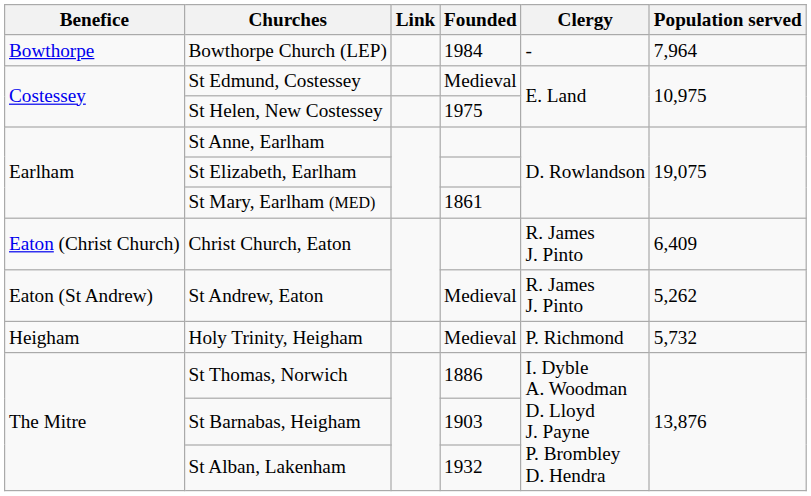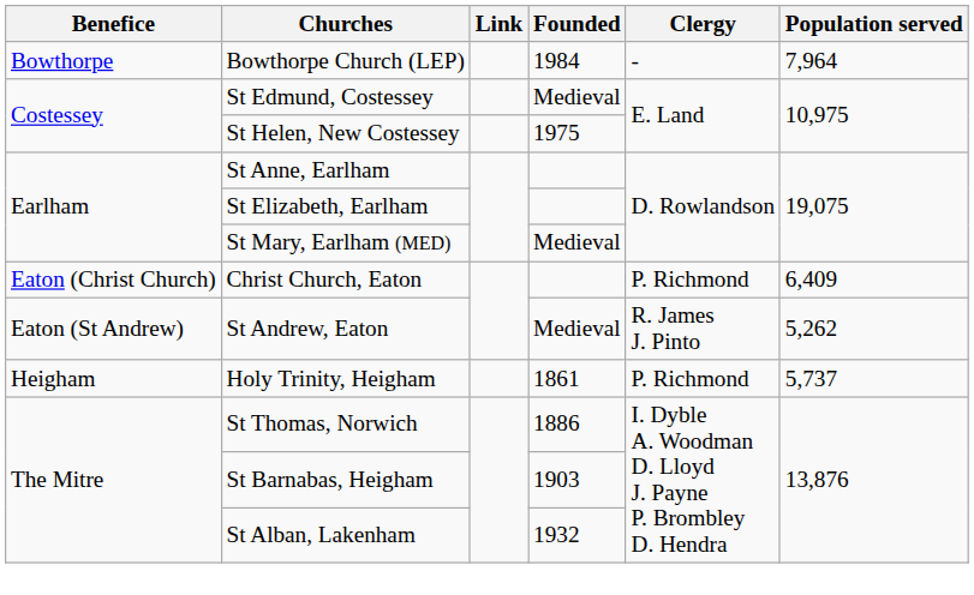St Mary, Earlham (MED) | Founded: 1861 -> Medieval
Christ Church, Eaton | Clergy: R. James J. Pinto -> P. Richmond
Holy Trinity, Heigham | Founded: Medieval -> 1861
Holy Trinity, Heigham | Population served: 5,732 -> 5,737
